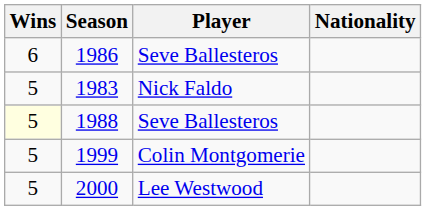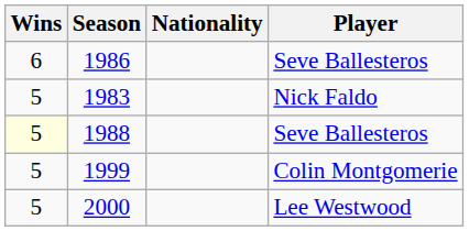columns swapped: Player <-> Nationality
